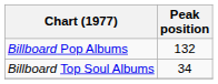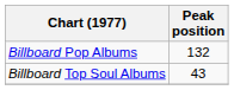Billboard Top Soul Albums | Peak position: 34 -> 43
